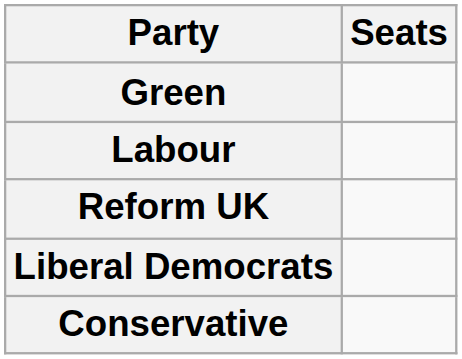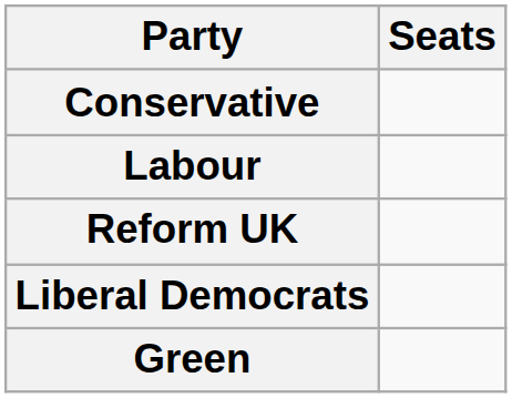rows swapped: Conservative <-> Green
